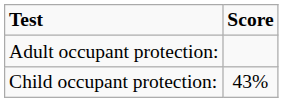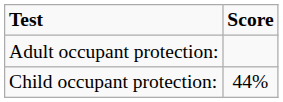Child occupant protection: | Score: 43% -> 44%
